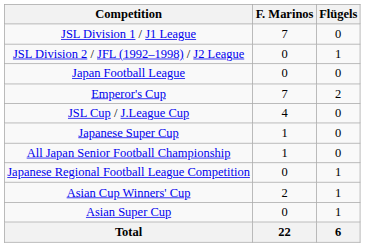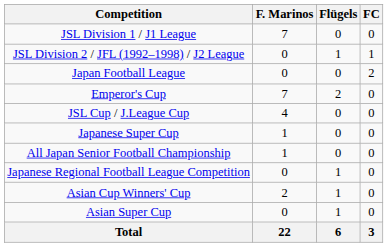+ column: FC | 0 | 1 | 2 | 0 | 0 | 0 | 0 | 0 | 0 | 0 | 3
